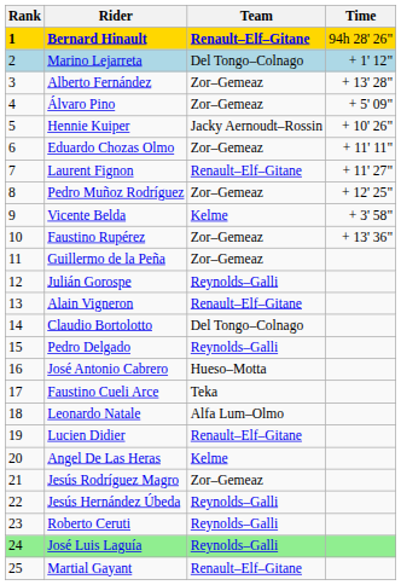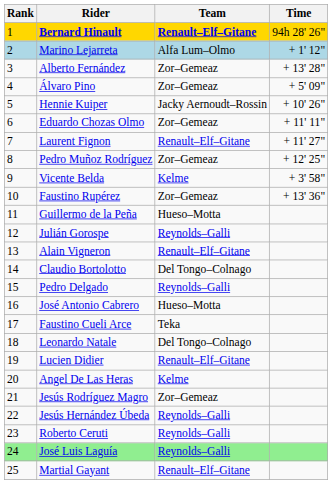Bernard Hinault | Rank: bold -> normal
Marino Lejarreta | Team: Del Tongo–Colnago -> Alfa Lum–Olmo
Guillermo de la Peña | Team: Zor–Gemeaz -> Hueso–Motta
Leonardo Natale | Team: Alfa Lum–Olmo -> Del Tongo–Colnago
